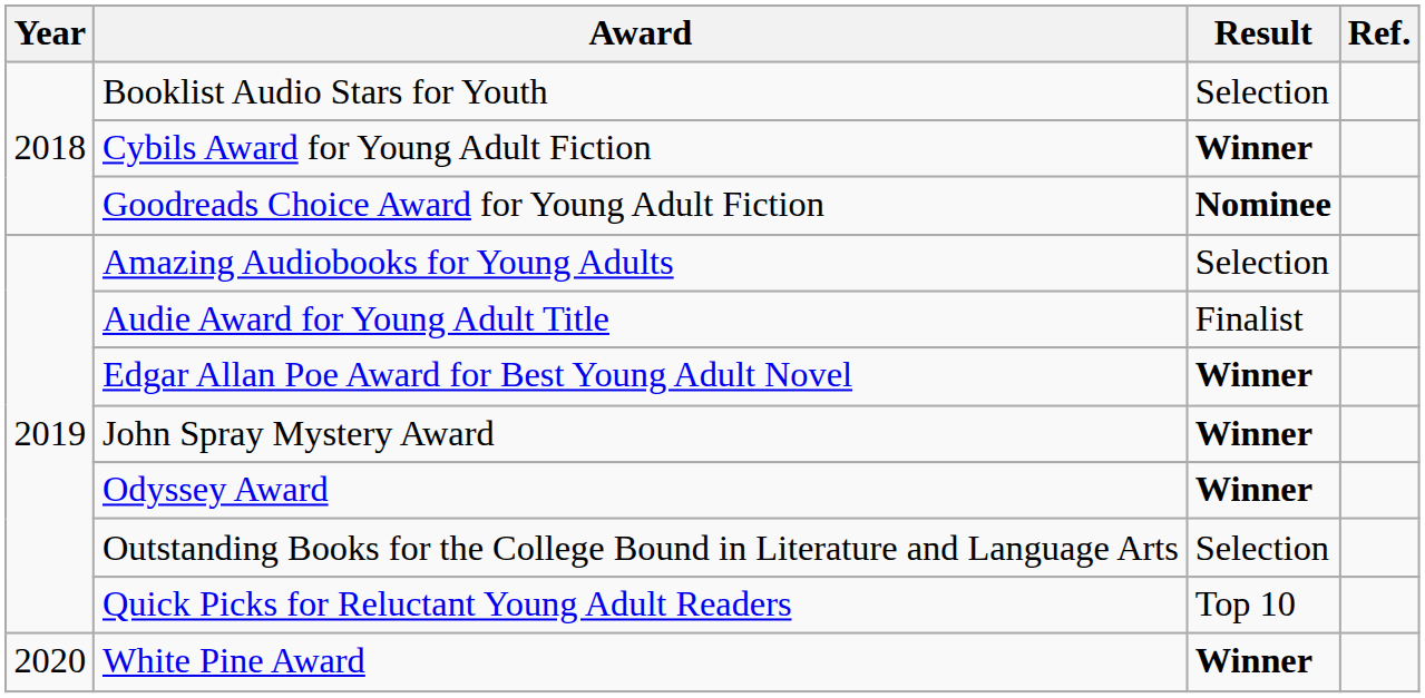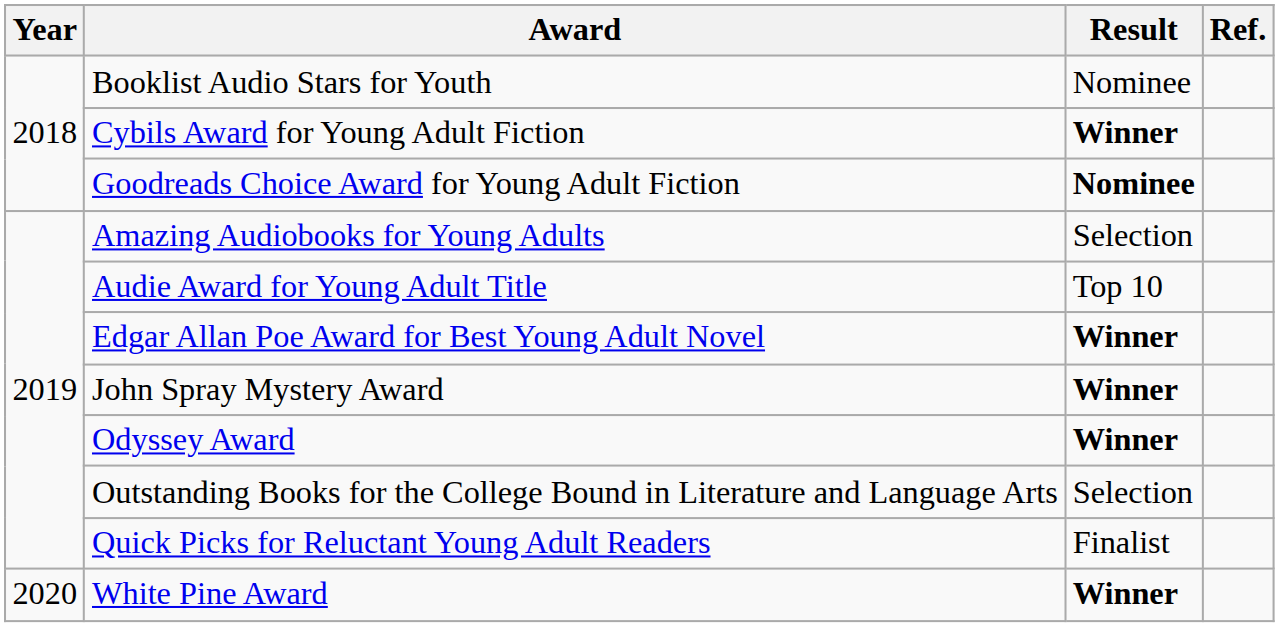Booklist Audio Stars for Youth | Result: Selection -> Nominee
Audie Award for Young Adult Title | Result: Finalist -> Top 10
Quick Picks for Reluctant Young Adult Readers | Result: Top 10 -> Finalist
